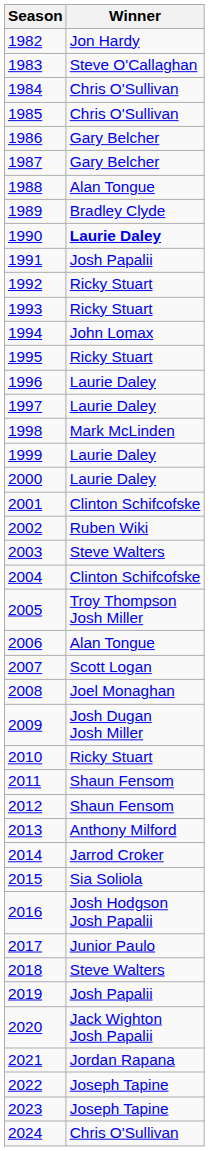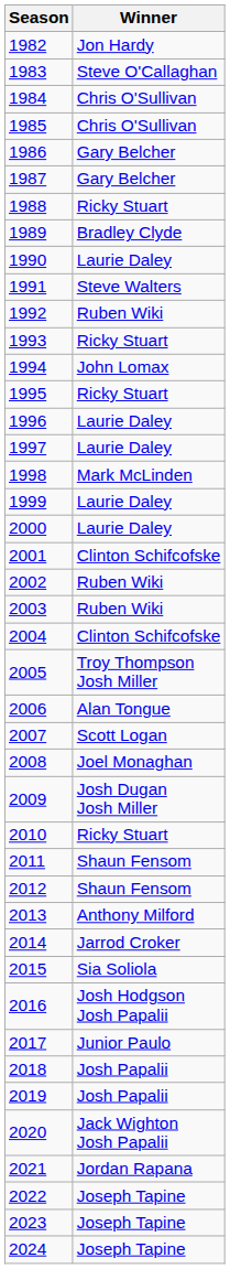1988 | Winner: Alan Tongue -> Ricky Stuart
1990 | Winner: bold -> normal
1991 | Winner: Josh Papalii -> Steve Walters
1992 | Winner: Ricky Stuart -> Ruben Wiki
2003 | Winner: Steve Walters -> Ruben Wiki
2018 | Winner: Steve Walters -> Josh Papalii
2024 | Winner: Chris O'Sullivan -> Joseph Tapine
